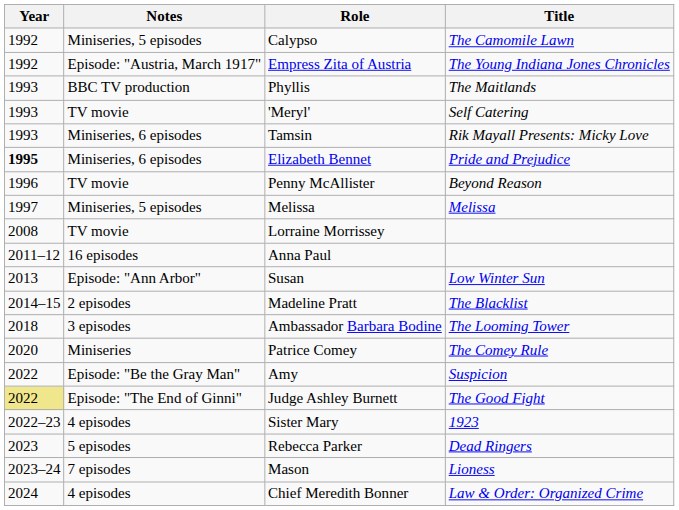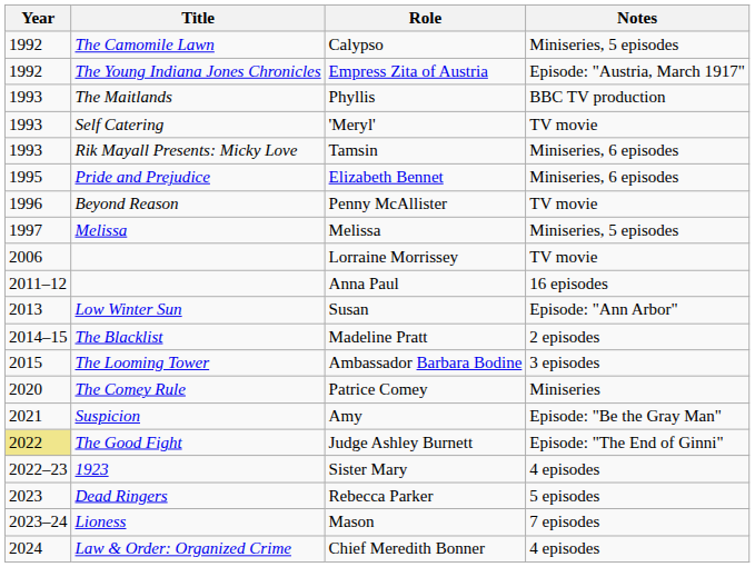columns swapped: Title <-> Notes
Elizabeth Bennet | Year: bold -> normal
Lorraine Morrissey | Year: 2008 -> 2006
Ambassador Barbara Bodine | Year: 2018 -> 2015
Amy | Year: 2022 -> 2021
